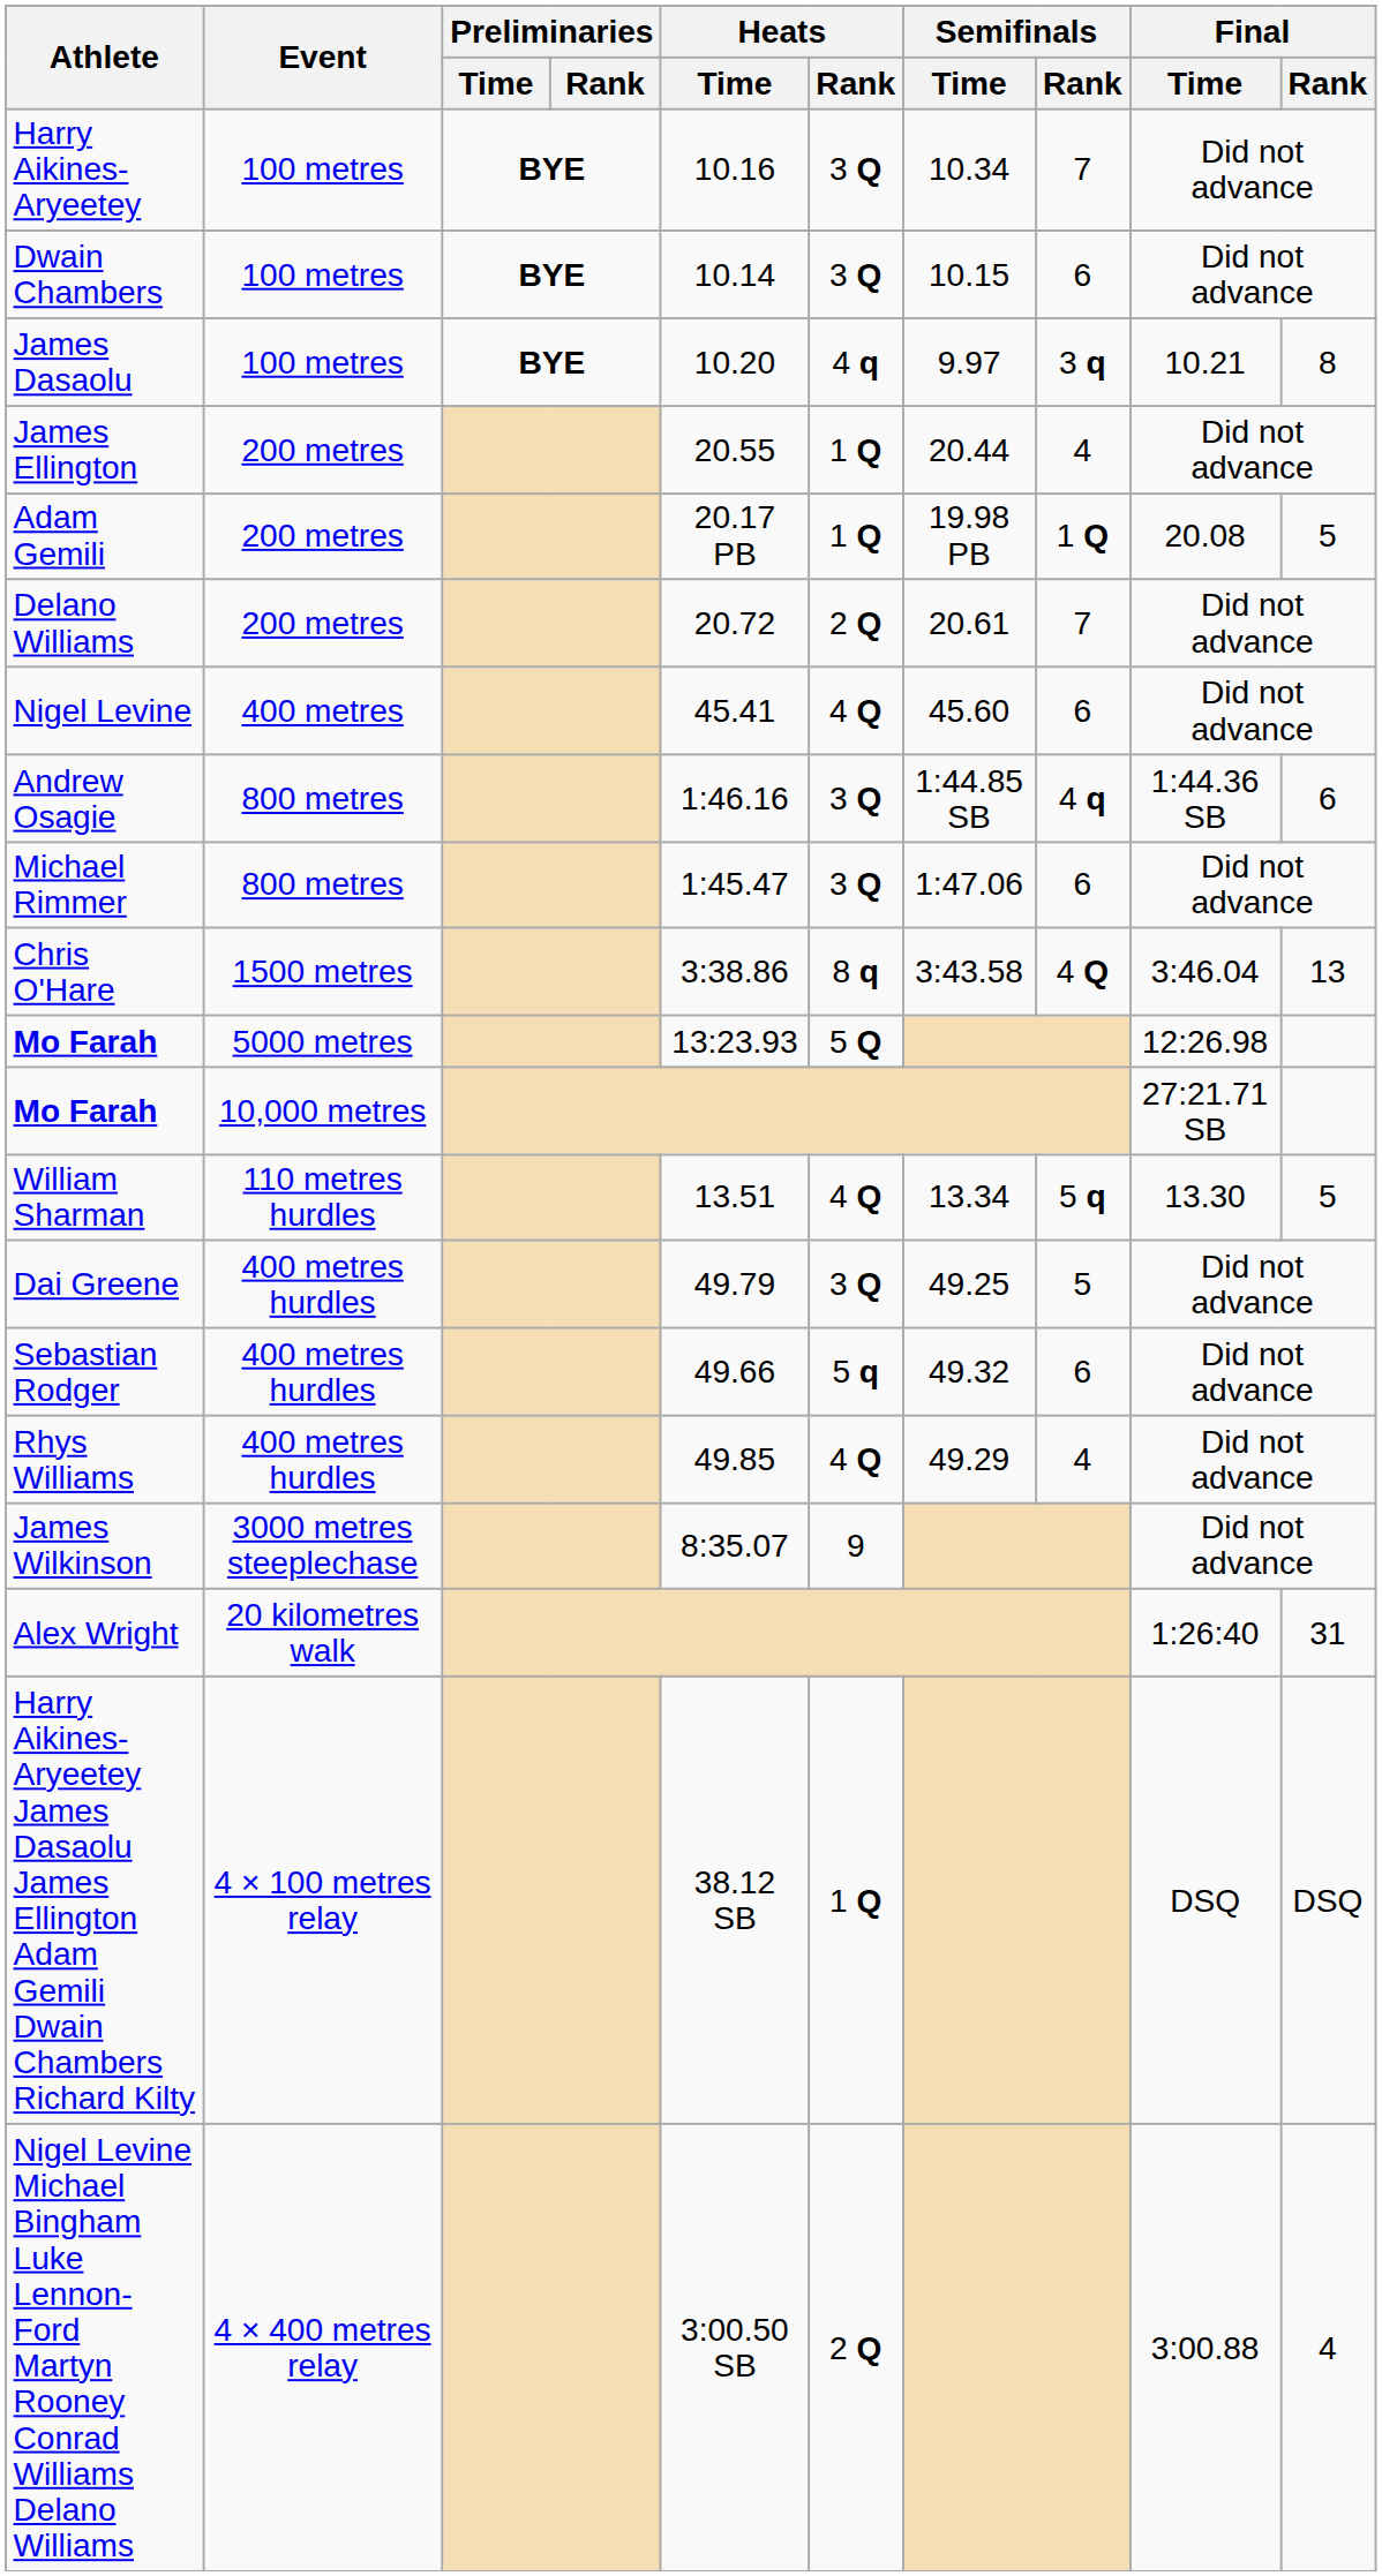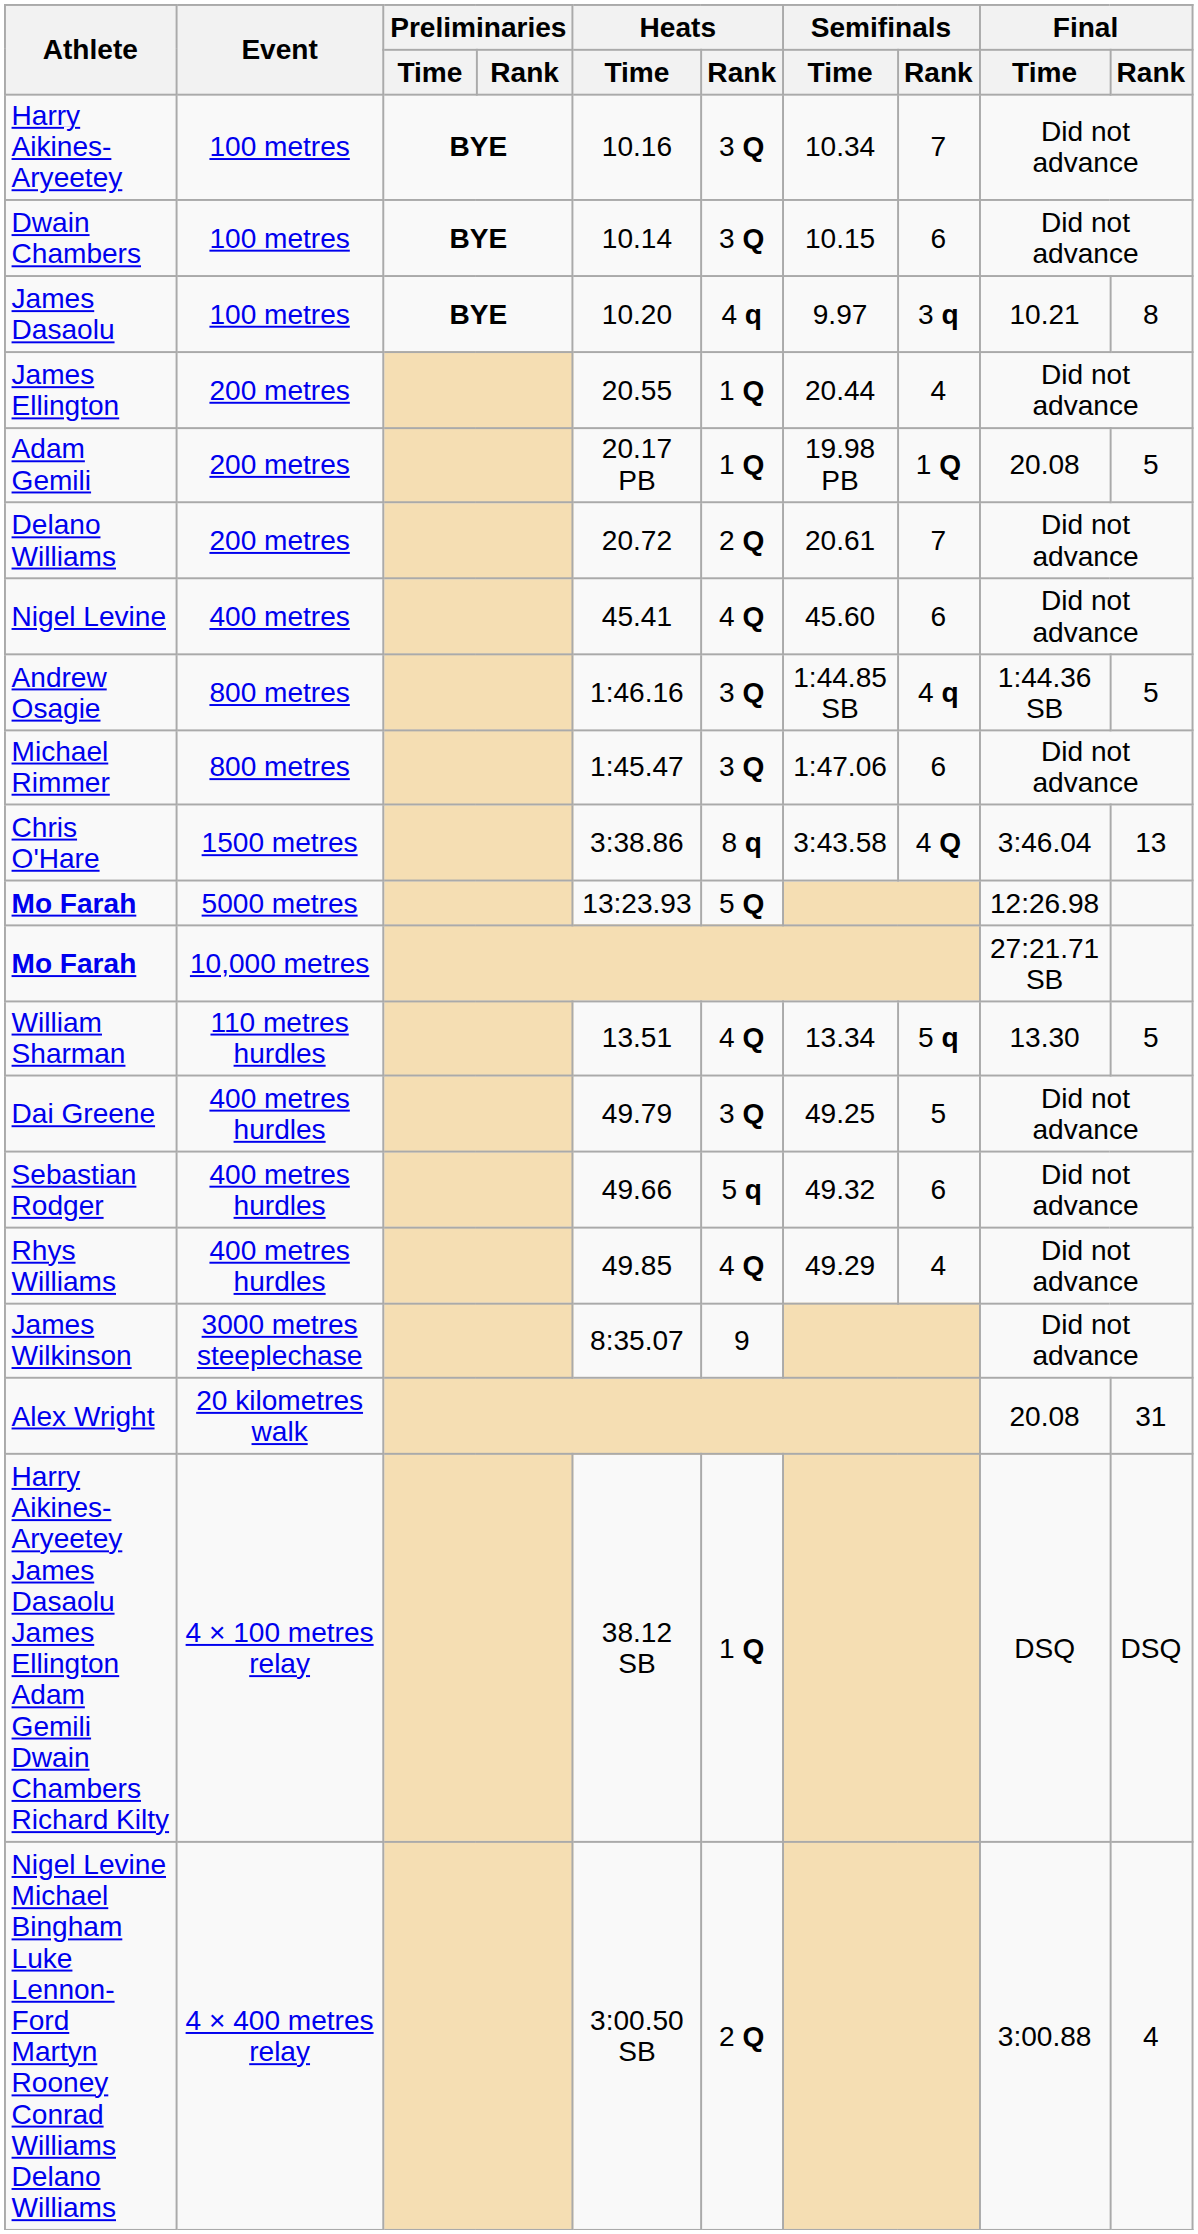Andrew Osagie | Final / Rank: 6 -> 5
Alex Wright | Final / Time: 1:26:40 -> 20.08
